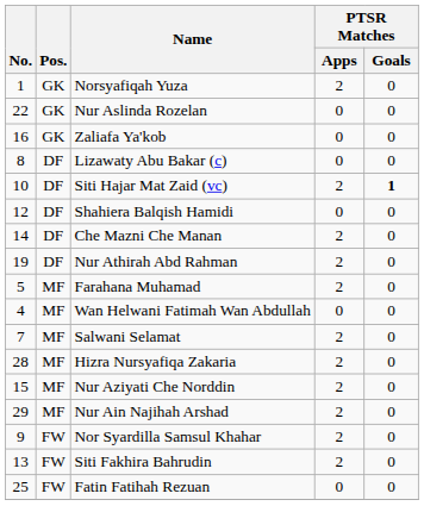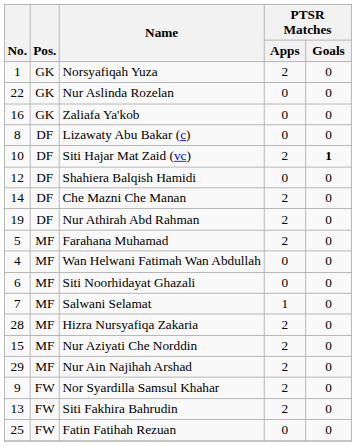+ row: 6 | MF | Siti Noorhidayat Ghazali | 0 | 0
Salwani Selamat | PTSR Matches / Apps: 2 -> 1
